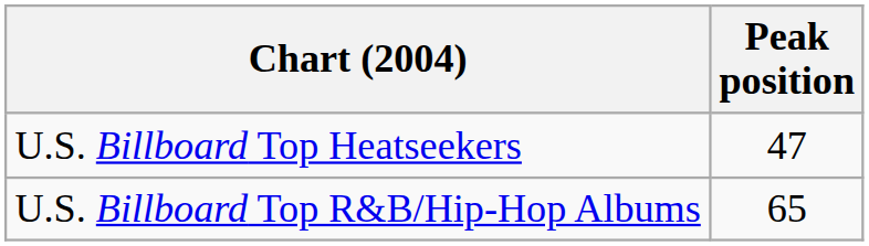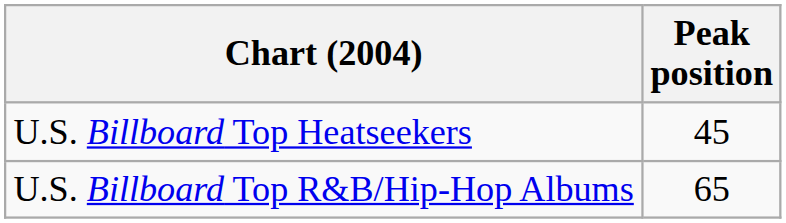U.S. Billboard Top Heatseekers | Peak position: 47 -> 45
